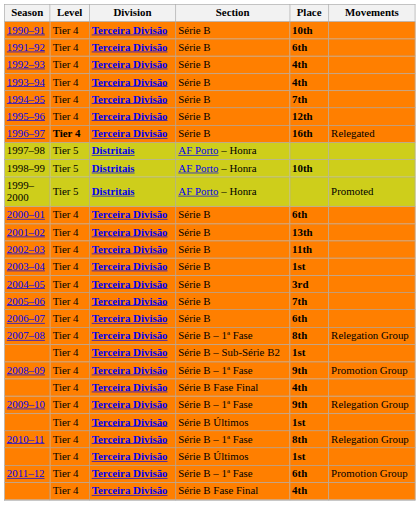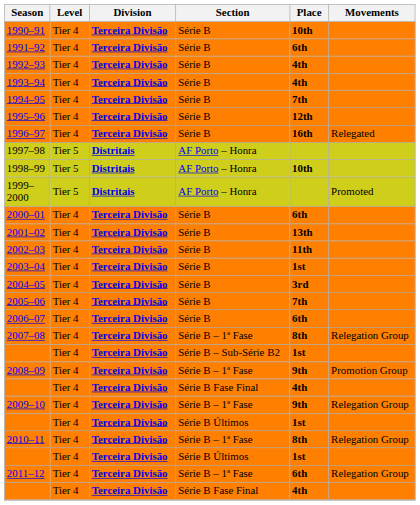1996–97 | Level: bold -> normal
2011–12 | Movements: Promotion Group -> Relegation Group
